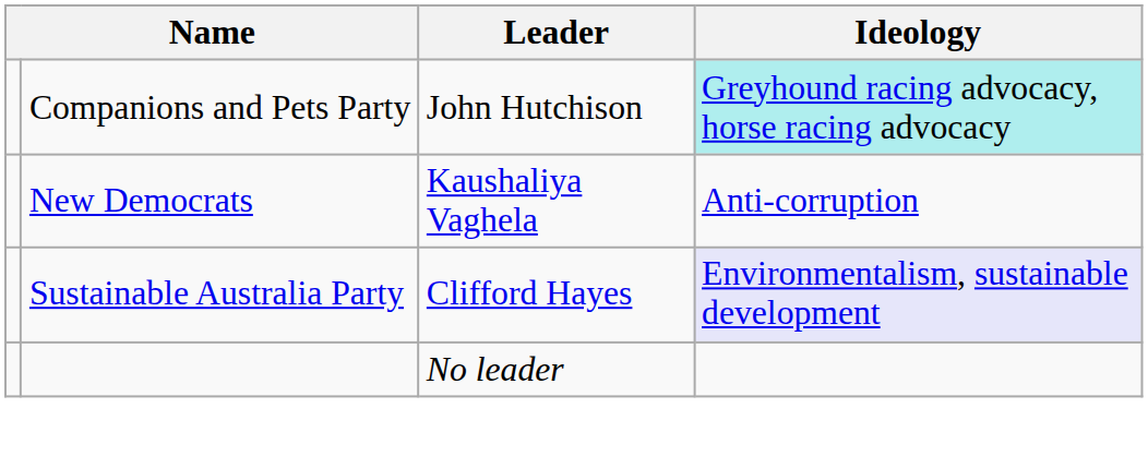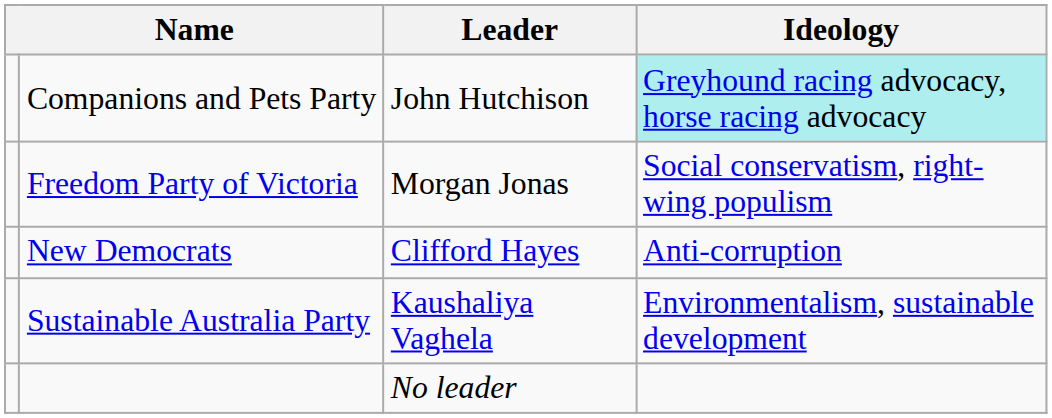+ row: Freedom Party of Victoria | Morgan Jonas | Social conservatism, right-wing populism
New Democrats | Leader: Kaushaliya Vaghela -> Clifford Hayes
Sustainable Australia Party | Leader: Clifford Hayes -> Kaushaliya Vaghela
Sustainable Australia Party | Ideology: lavender background -> no background
